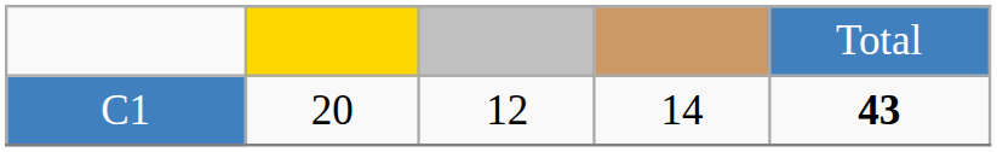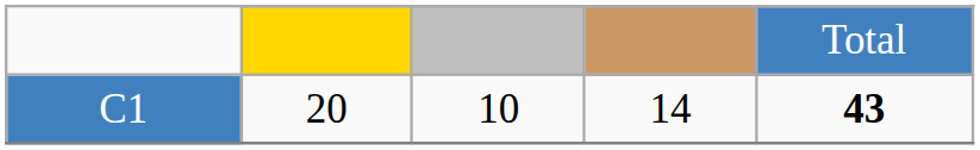C1 | column 3: 12 -> 10
